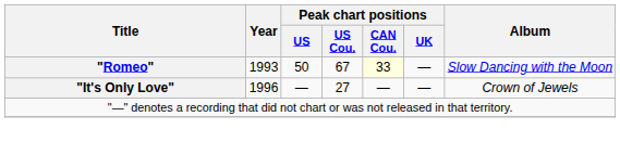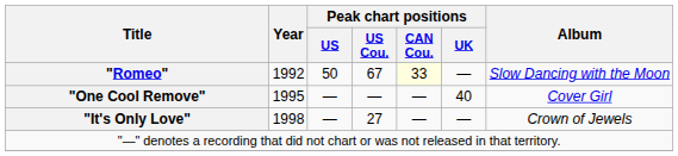"Romeo" | Year: 1993 -> 1992
+ row: "One Cool Remove" | 1995 | — | — | — | 40 | Cover Girl
"It's Only Love" | Year: 1996 -> 1998
